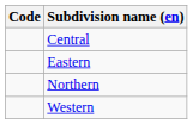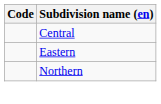- row: Western
